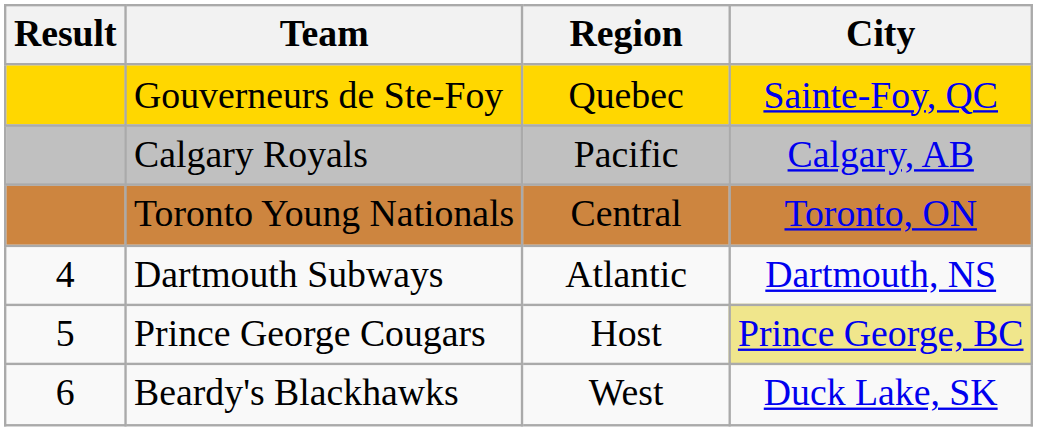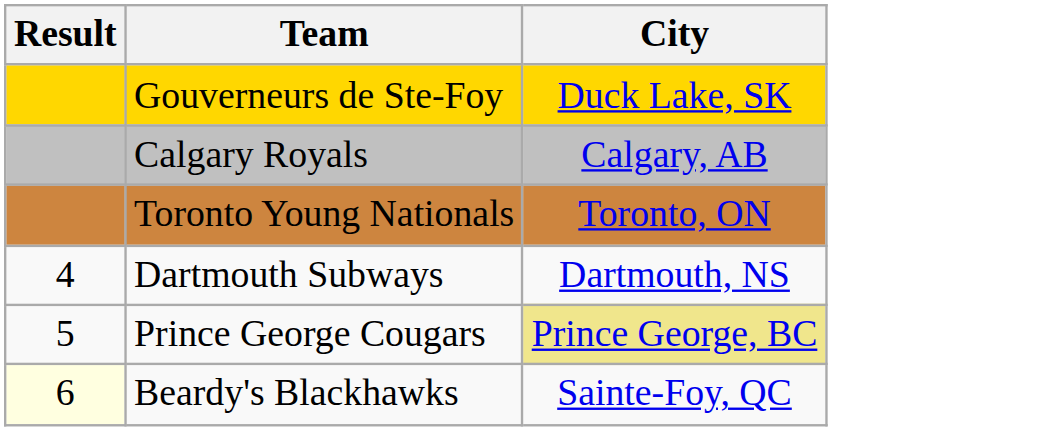- column: Region | Quebec | Pacific | Central | Atlantic | Host | West
Gouverneurs de Ste-Foy | City: Sainte-Foy, QC -> Duck Lake, SK
Beardy's Blackhawks | Result: no background -> lightyellow background
Beardy's Blackhawks | City: Duck Lake, SK -> Sainte-Foy, QC
